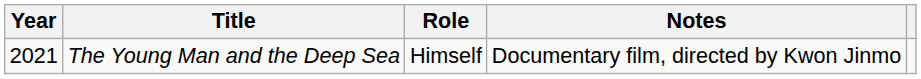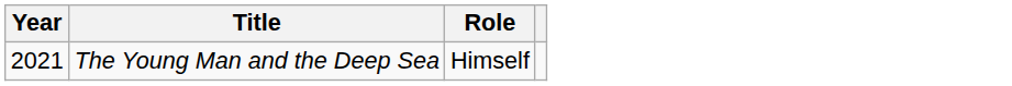- column: Notes | Documentary film, directed by Kwon Jinmo
